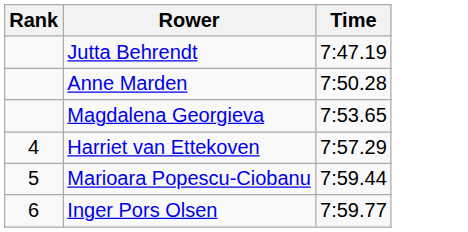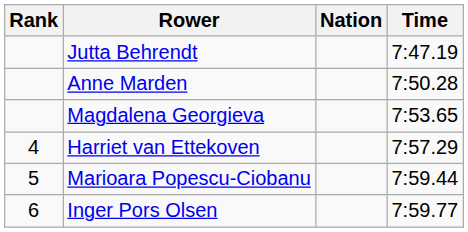+ column: Nation
